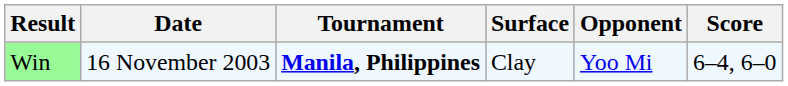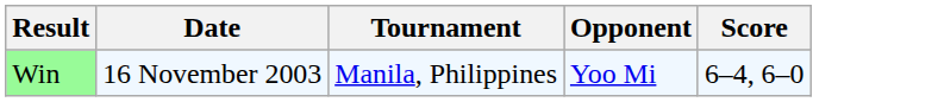- column: Surface | Clay
Win | Tournament: bold -> normal
